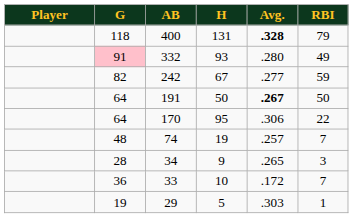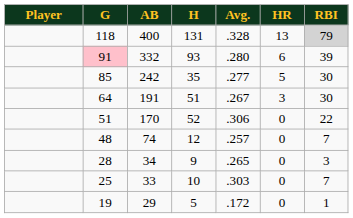+ column: HR | 13 | 6 | 5 | 3 | 0 | 0 | 0 | 0 | 0
400 | Avg.: bold -> normal
400 | RBI: no background -> lightgrey background
332 | RBI: 49 -> 39
242 | G: 82 -> 85
242 | H: 67 -> 35
242 | RBI: 59 -> 30
191 | H: 50 -> 51
191 | Avg.: bold -> normal
191 | RBI: 50 -> 30
170 | G: 64 -> 51
170 | H: 95 -> 52
74 | H: 19 -> 12
33 | G: 36 -> 25
33 | Avg.: .172 -> .303
29 | Avg.: .303 -> .172
